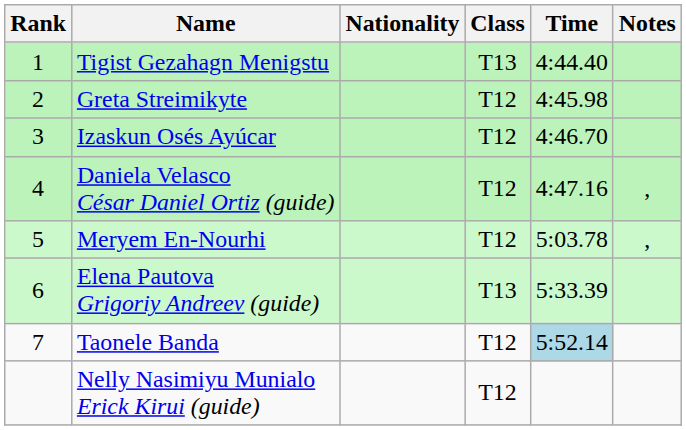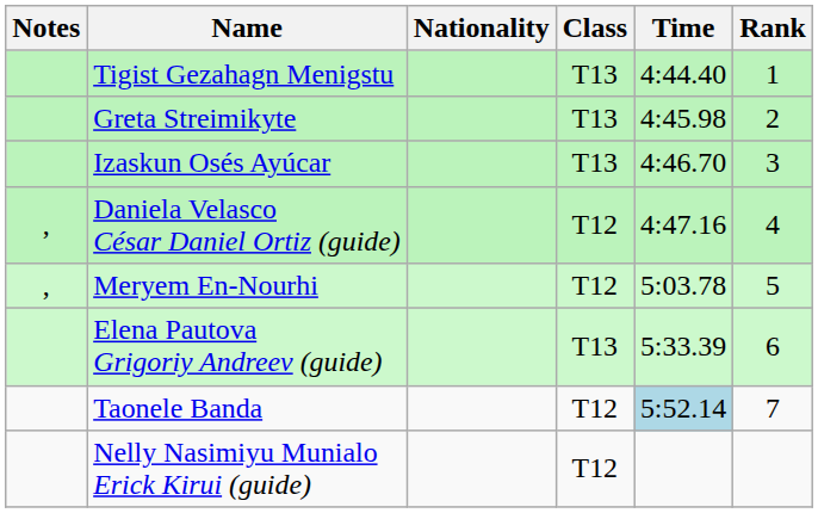columns swapped: Rank <-> Notes
Greta Streimikyte | Class: T12 -> T13
Izaskun Osés Ayúcar | Class: T12 -> T13
